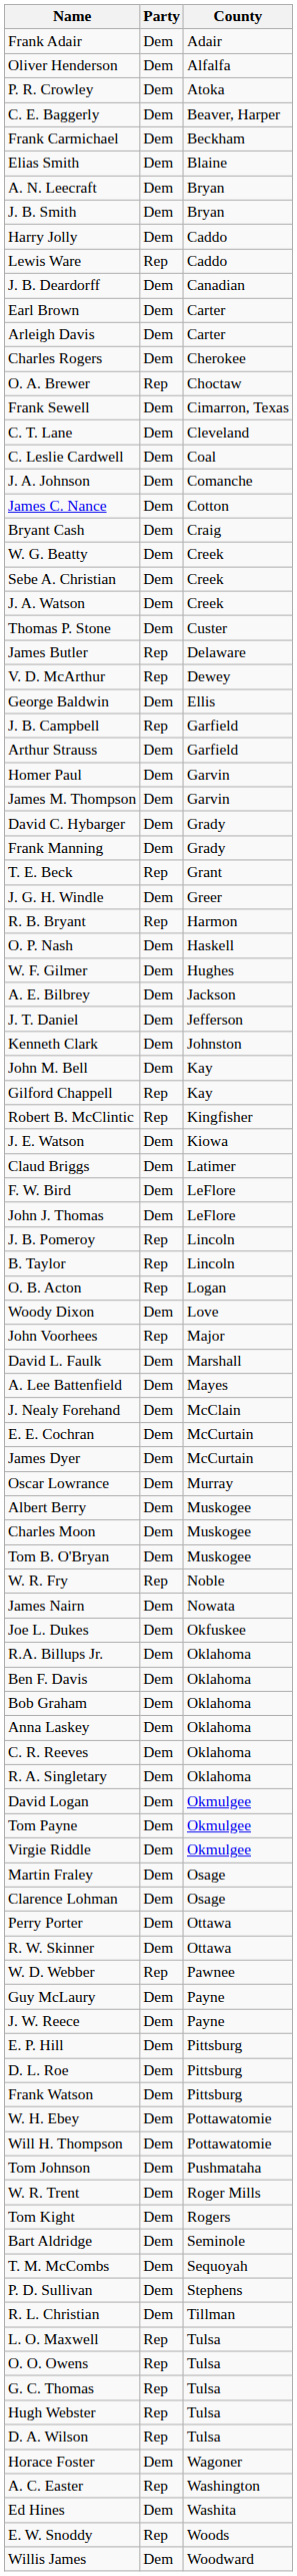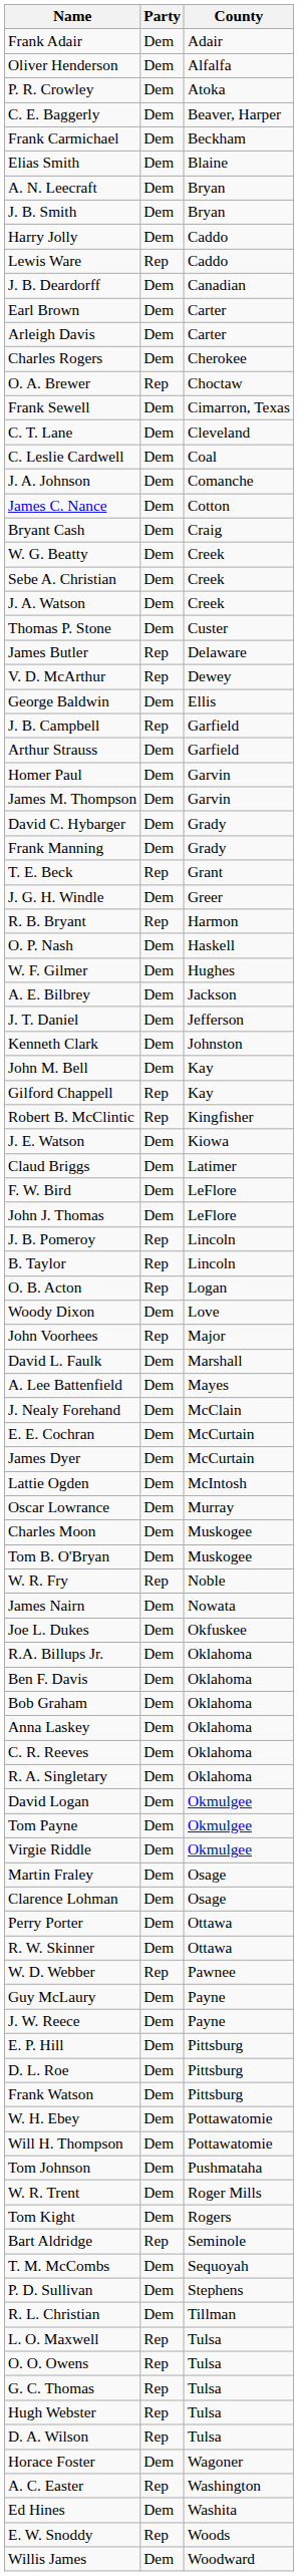+ row: Lattie Ogden | Dem | McIntosh
- row: Albert Berry | Dem | Muskogee
Bart Aldridge | Party: Dem -> Rep
